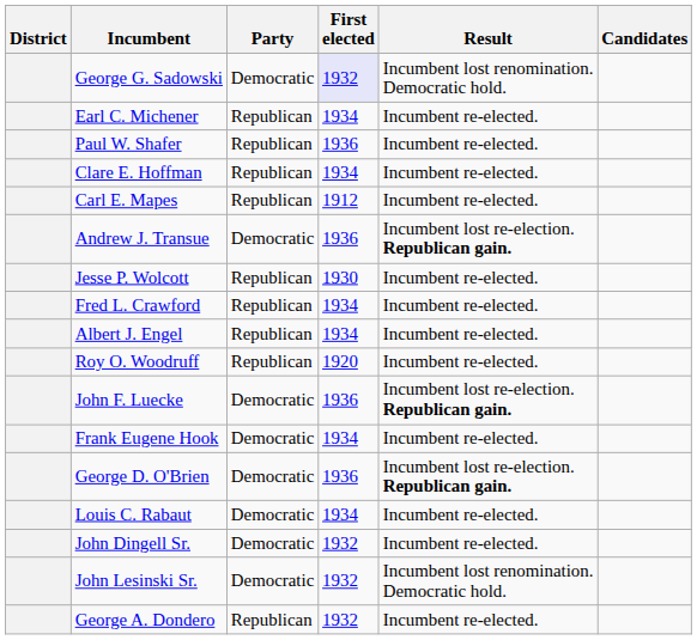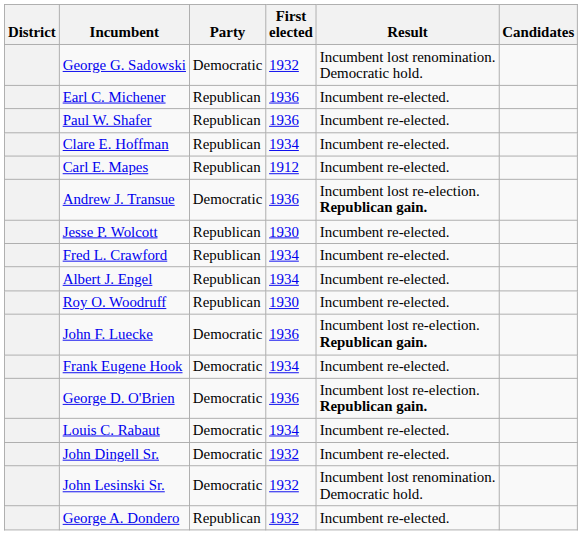George G. Sadowski | First elected: lavender background -> no background
Earl C. Michener | First elected: 1934 -> 1936
Roy O. Woodruff | First elected: 1920 -> 1930
